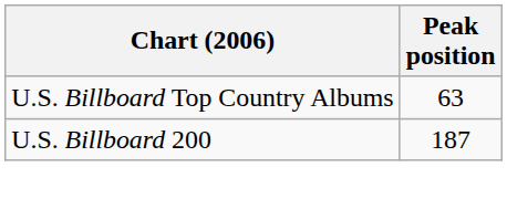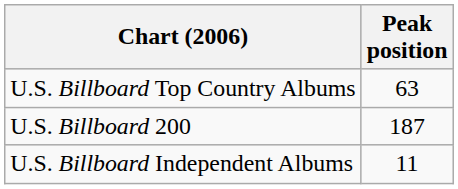+ row: U.S. Billboard Independent Albums | 11
